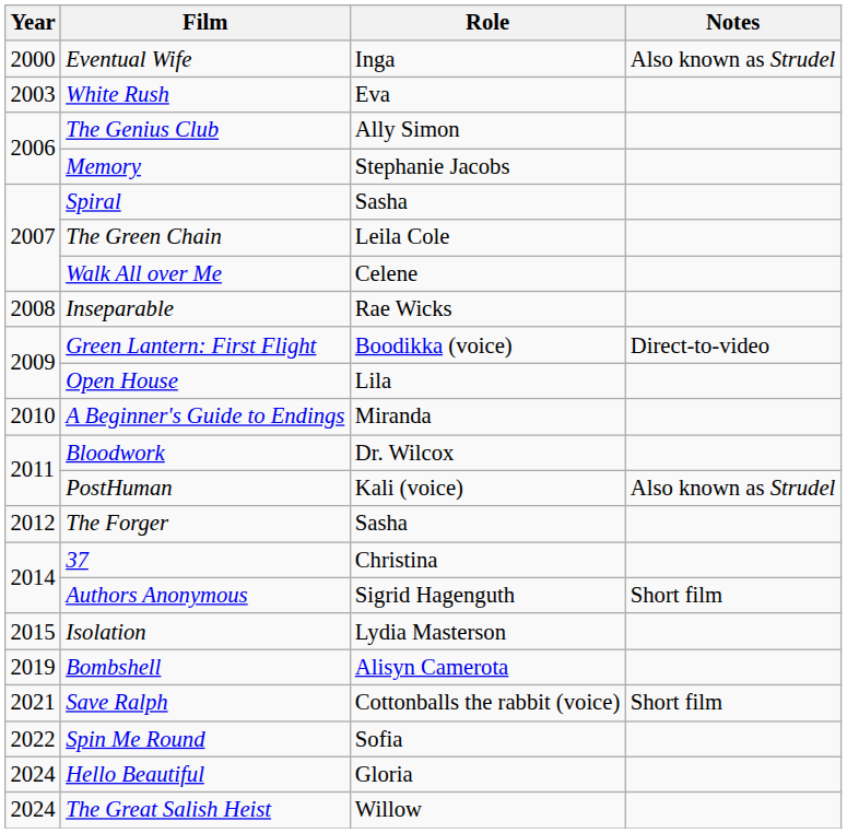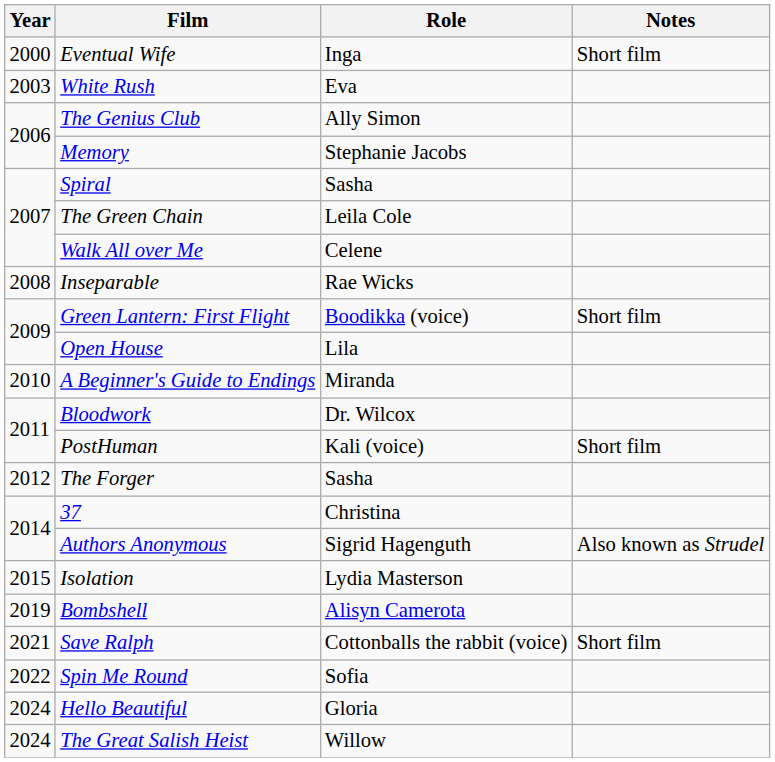Eventual Wife | Notes: Also known as Strudel -> Short film
Green Lantern: First Flight | Notes: Direct-to-video -> Short film
PostHuman | Notes: Also known as Strudel -> Short film
Authors Anonymous | Notes: Short film -> Also known as Strudel
